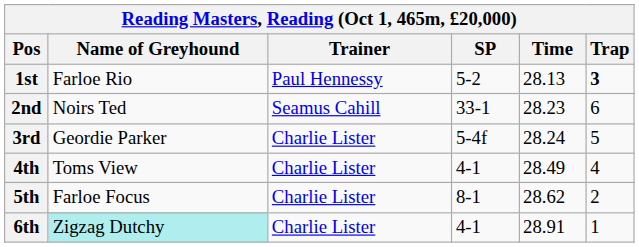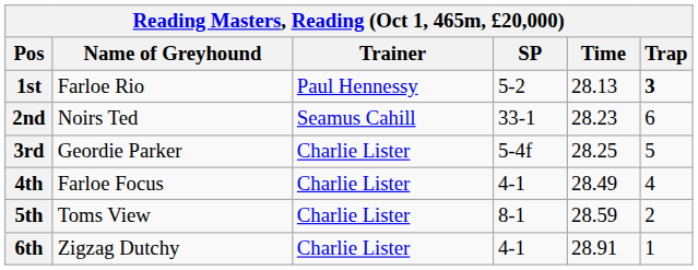3rd | Time: 28.24 -> 28.25
4th | Name of Greyhound: Toms View -> Farloe Focus
5th | Name of Greyhound: Farloe Focus -> Toms View
5th | Time: 28.62 -> 28.59
6th | Name of Greyhound: paleturquoise background -> no background
